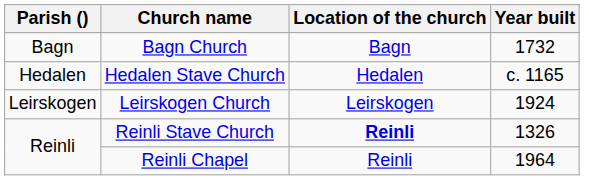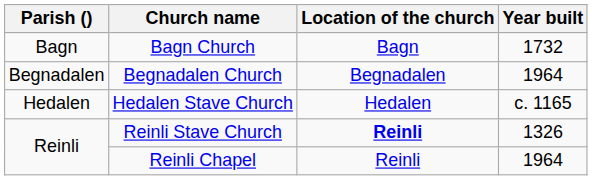+ row: Begnadalen | Begnadalen Church | Begnadalen | 1964
- row: Leirskogen | Leirskogen Church | Leirskogen | 1924
